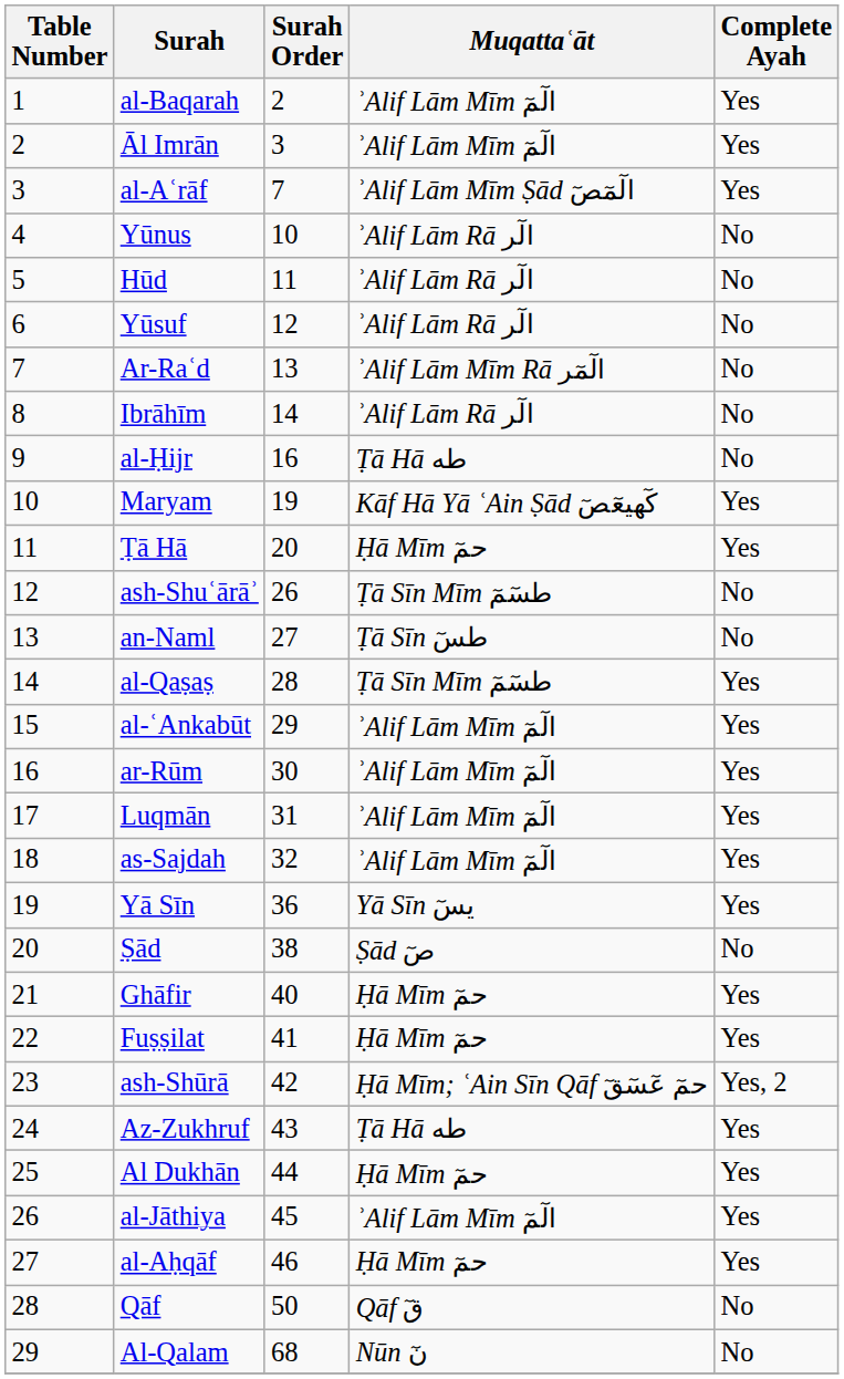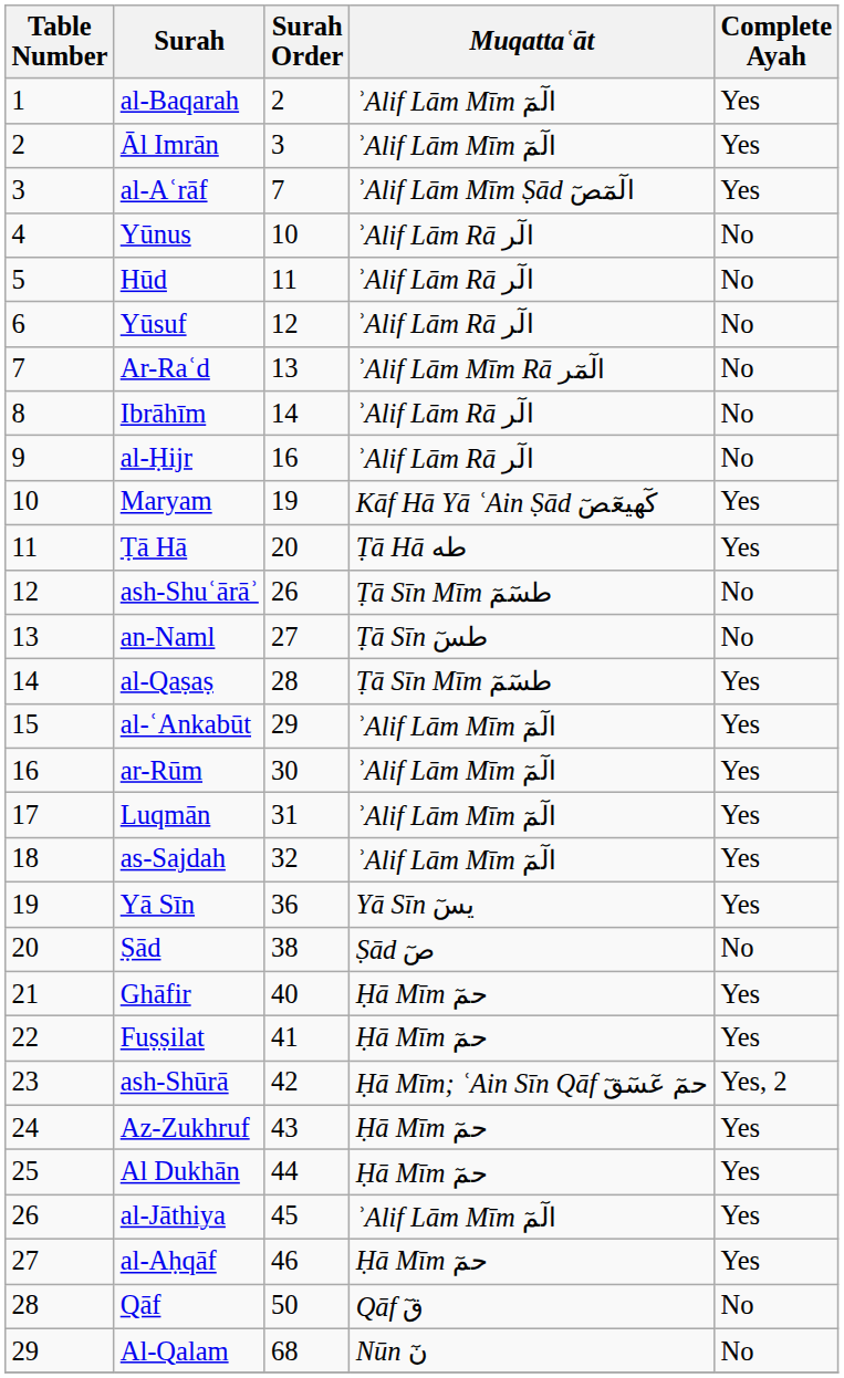al-Ḥijr | Muqattaʿāt: Ṭā Hā طه -> ʾAlif Lām Rā الٓر
Ṭā Hā | Muqattaʿāt: Ḥā Mīm حمٓ -> Ṭā Hā طه
Az-Zukhruf | Muqattaʿāt: Ṭā Hā طه -> Ḥā Mīm حمٓ
